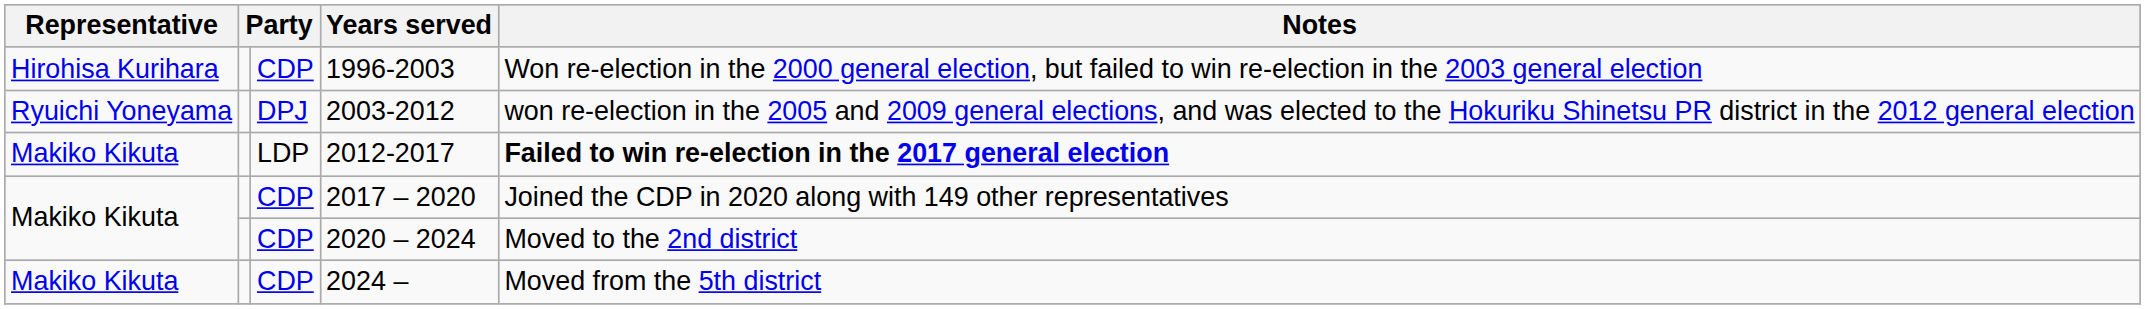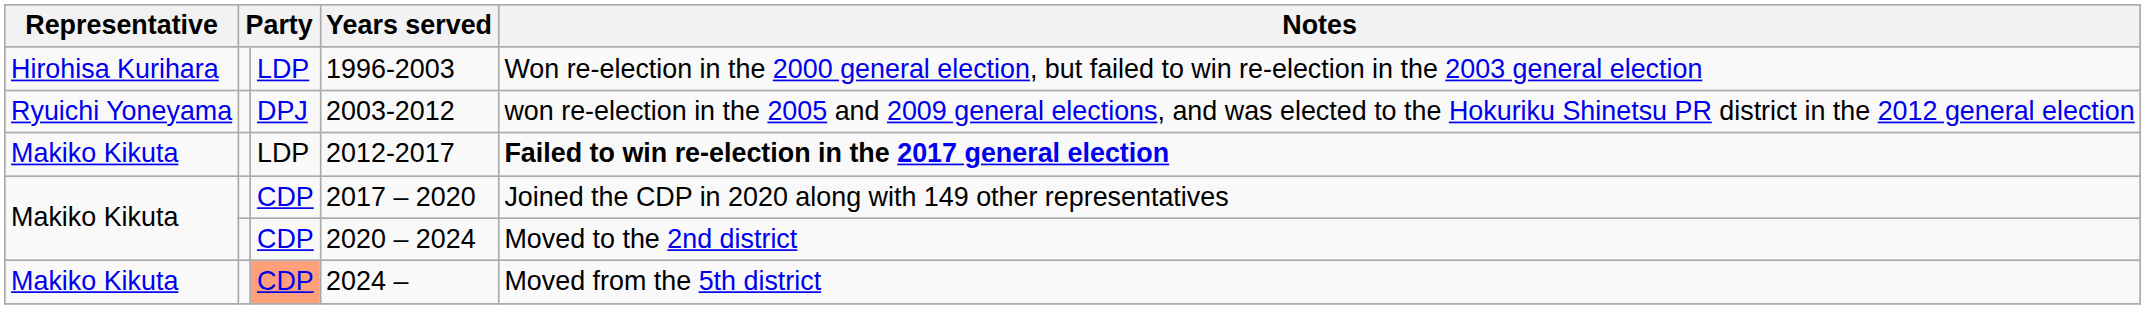1996-2003 | column 3: CDP -> LDP
2024 – | column 3: no background -> lightsalmon background
